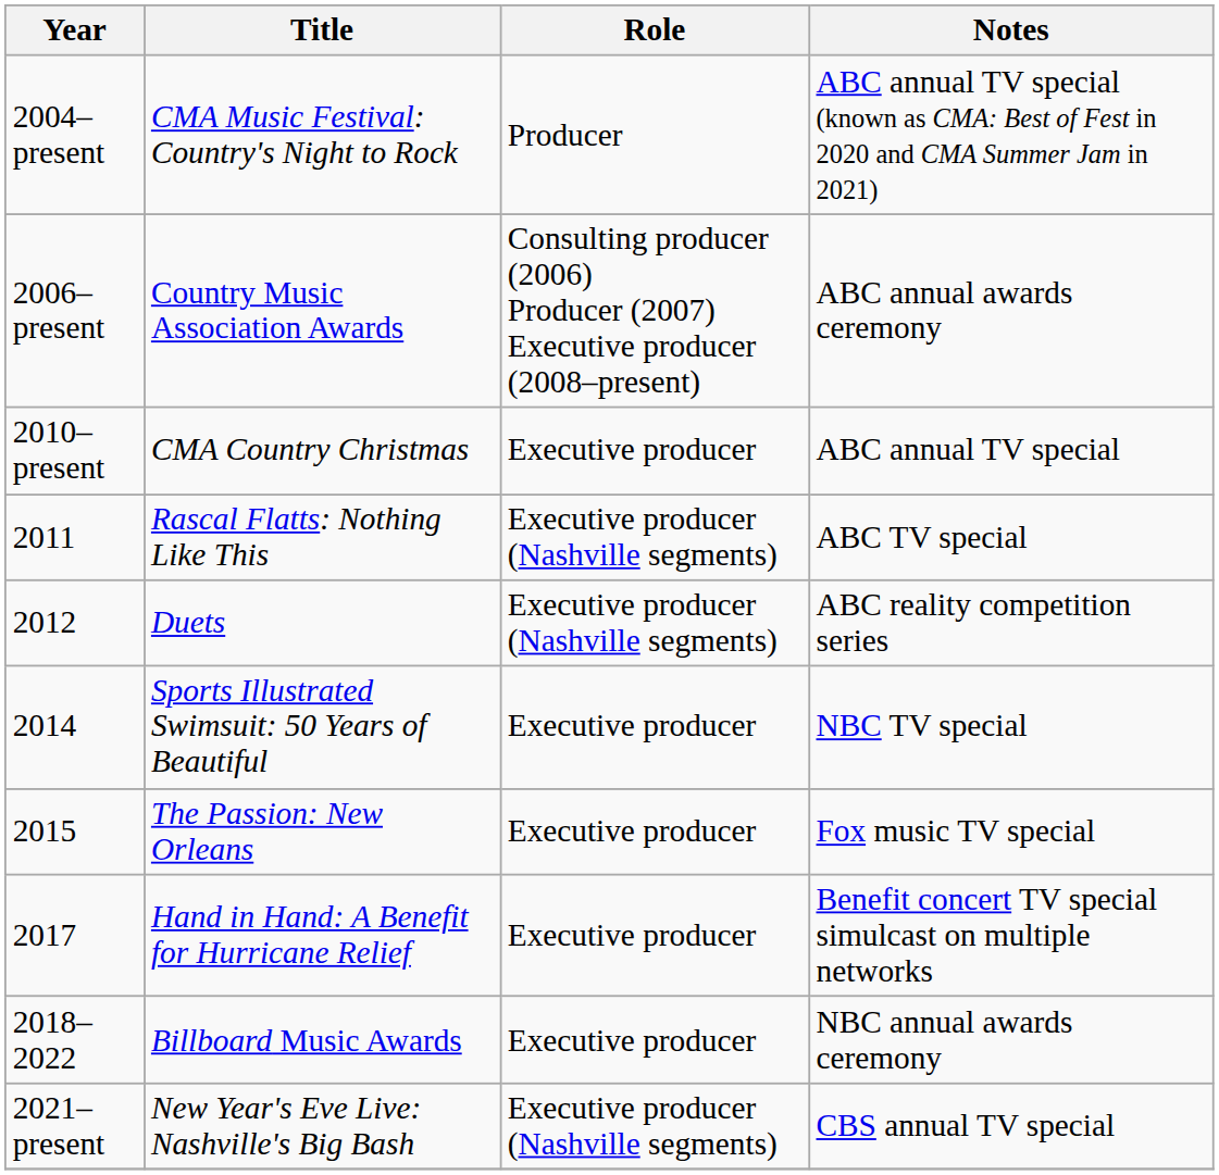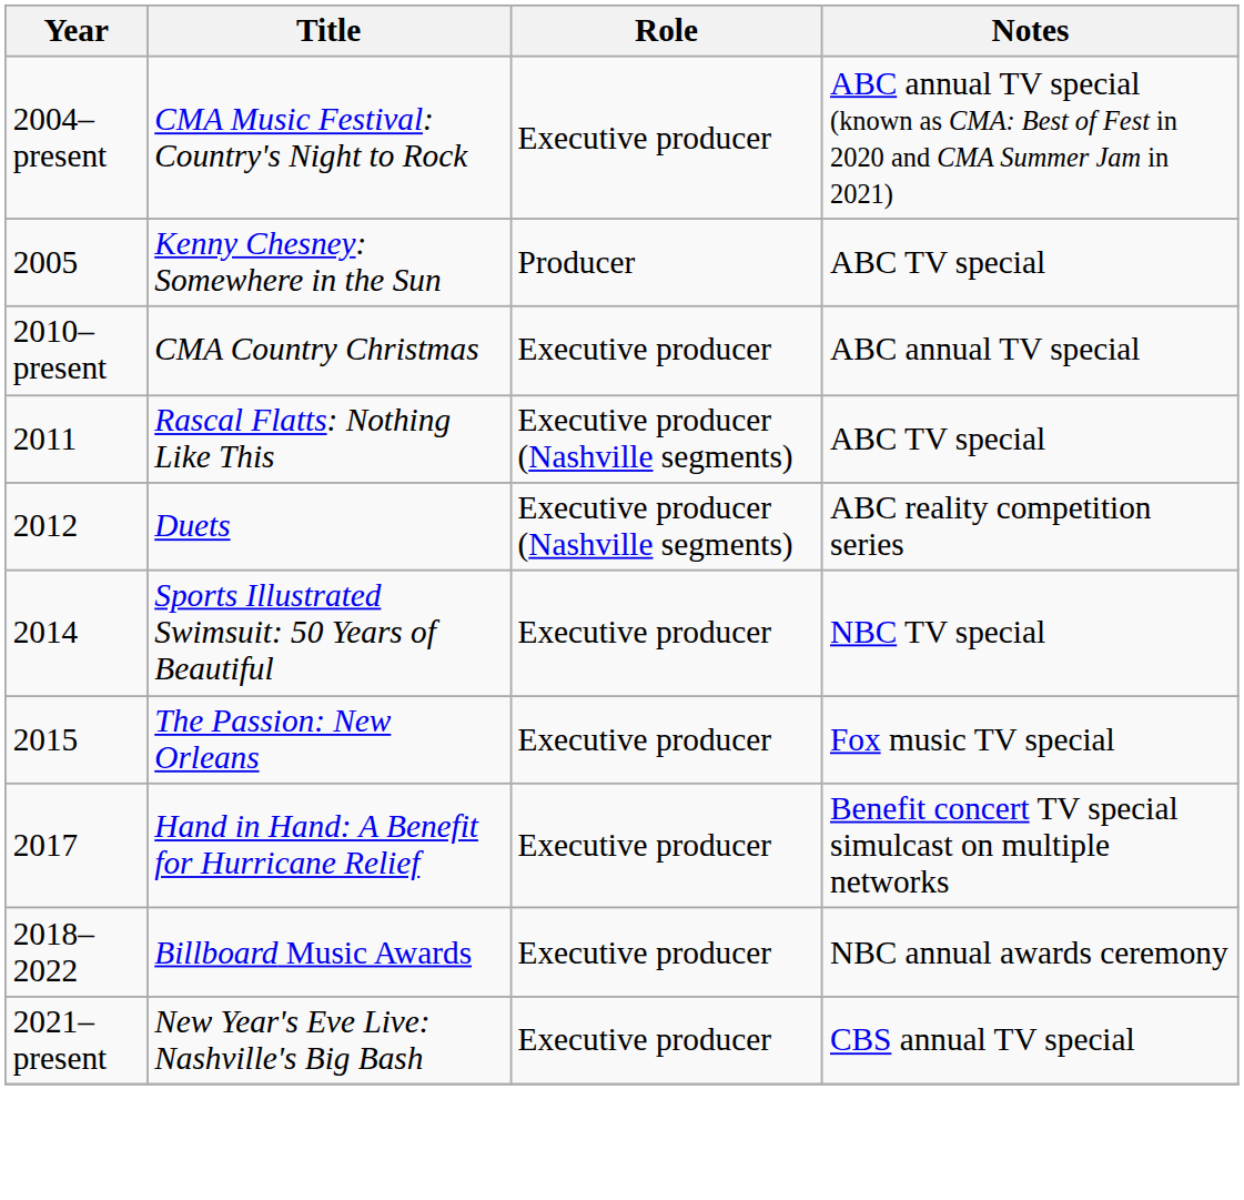CMA Music Festival: Country's Night to Rock | Role: Producer -> Executive producer
+ row: 2005 | Kenny Chesney: Somewhere in the Sun | Producer | ABC TV special
- row: 2006–present | Country Music Association Awards | Consulting producer (2006) Producer (2007) Executive producer (2008–present) | ABC annual awards ceremony
New Year's Eve Live: Nashville's Big Bash | Role: Executive producer (Nashville segments) -> Executive producer
